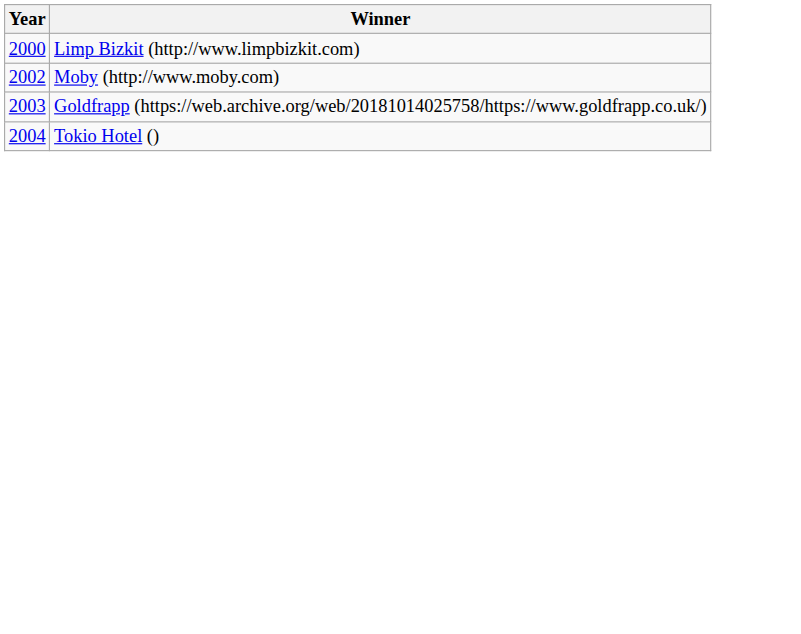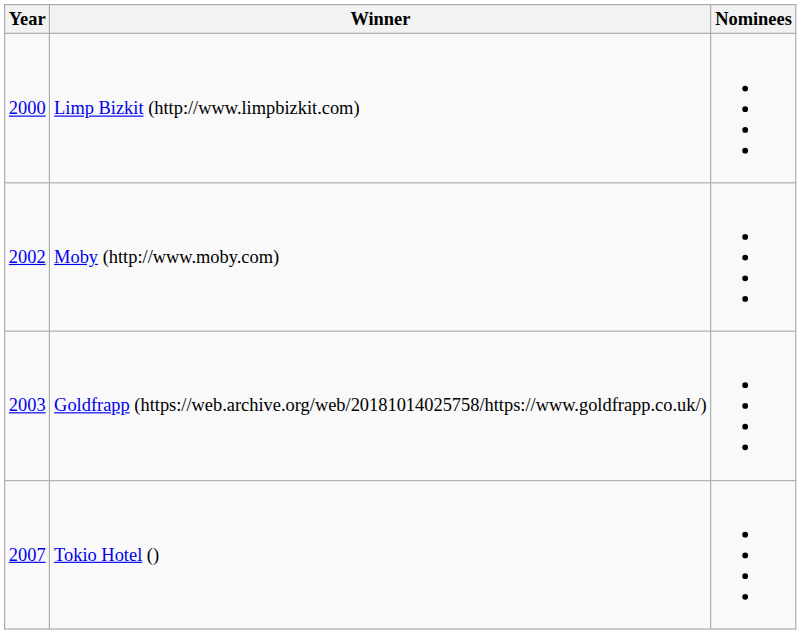+ column: Nominees
Tokio Hotel () | Year: 2004 -> 2007
